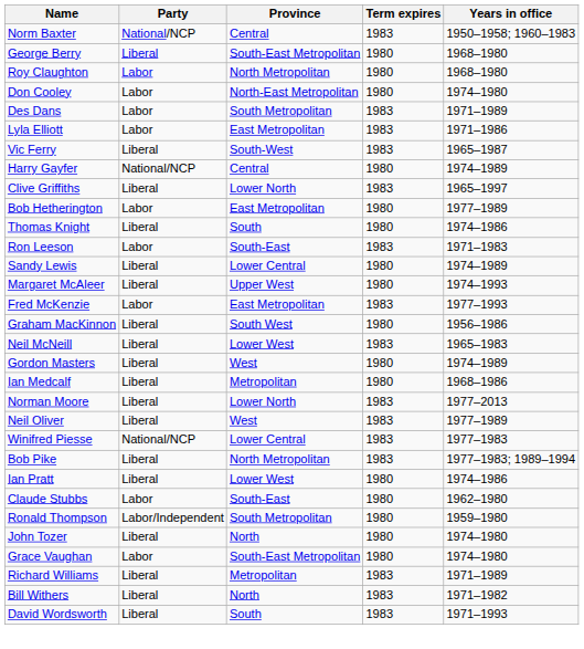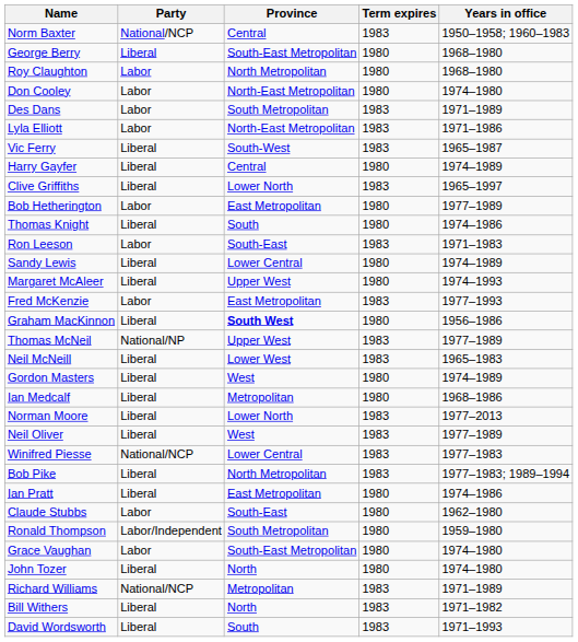Lyla Elliott | Province: East Metropolitan -> North-East Metropolitan
Harry Gayfer | Party: National/NCP -> Liberal
Graham MacKinnon | Province: normal -> bold
+ row: Thomas McNeil | National/NP | Upper West | 1983 | 1977–1989
Ian Pratt | Province: Lower West -> East Metropolitan
rows swapped: John Tozer <-> Grace Vaughan
Richard Williams | Party: Liberal -> National/NCP
